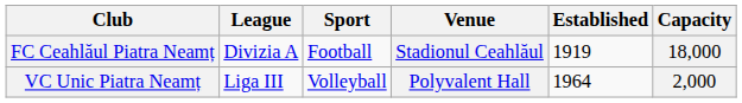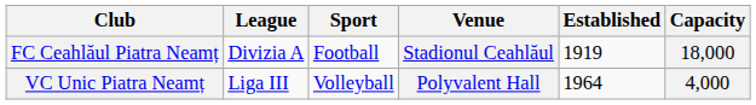VC Unic Piatra Neamț | Capacity: 2,000 -> 4,000
